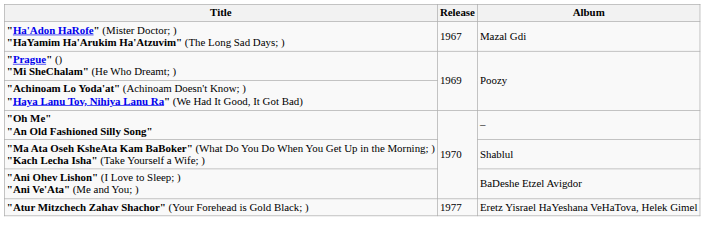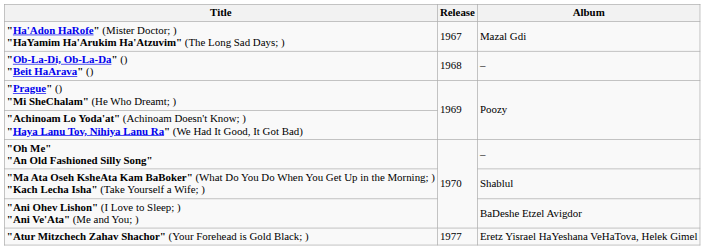+ row: "Ob-La-Di, Ob-La-Da" () "Beit HaArava" () | 1968 | –
